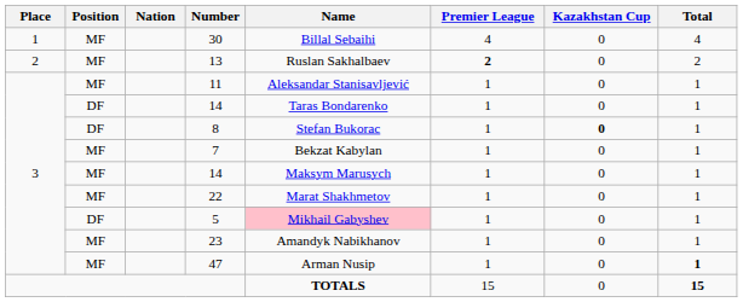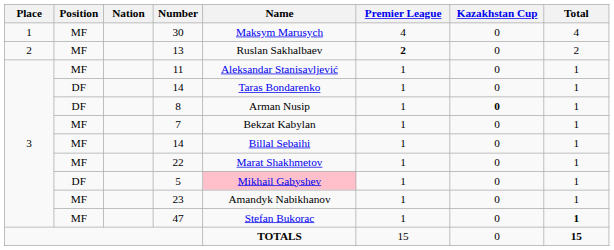30 | Name: Billal Sebaihi -> Maksym Marusych
8 | Name: Stefan Bukorac -> Arman Nusip
MF / 14 | Name: Maksym Marusych -> Billal Sebaihi
47 | Name: Arman Nusip -> Stefan Bukorac
